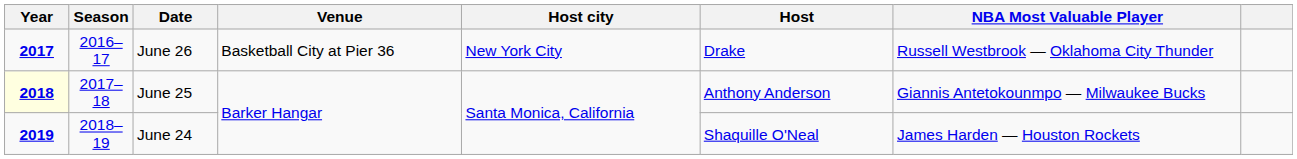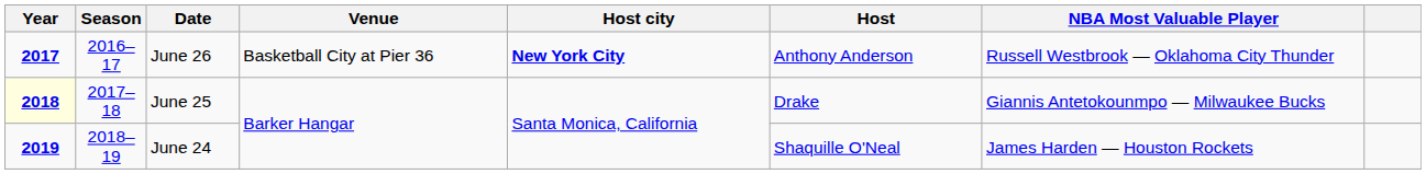June 26 | Host city: normal -> bold
June 26 | Host: Drake -> Anthony Anderson
June 25 | Host: Anthony Anderson -> Drake
